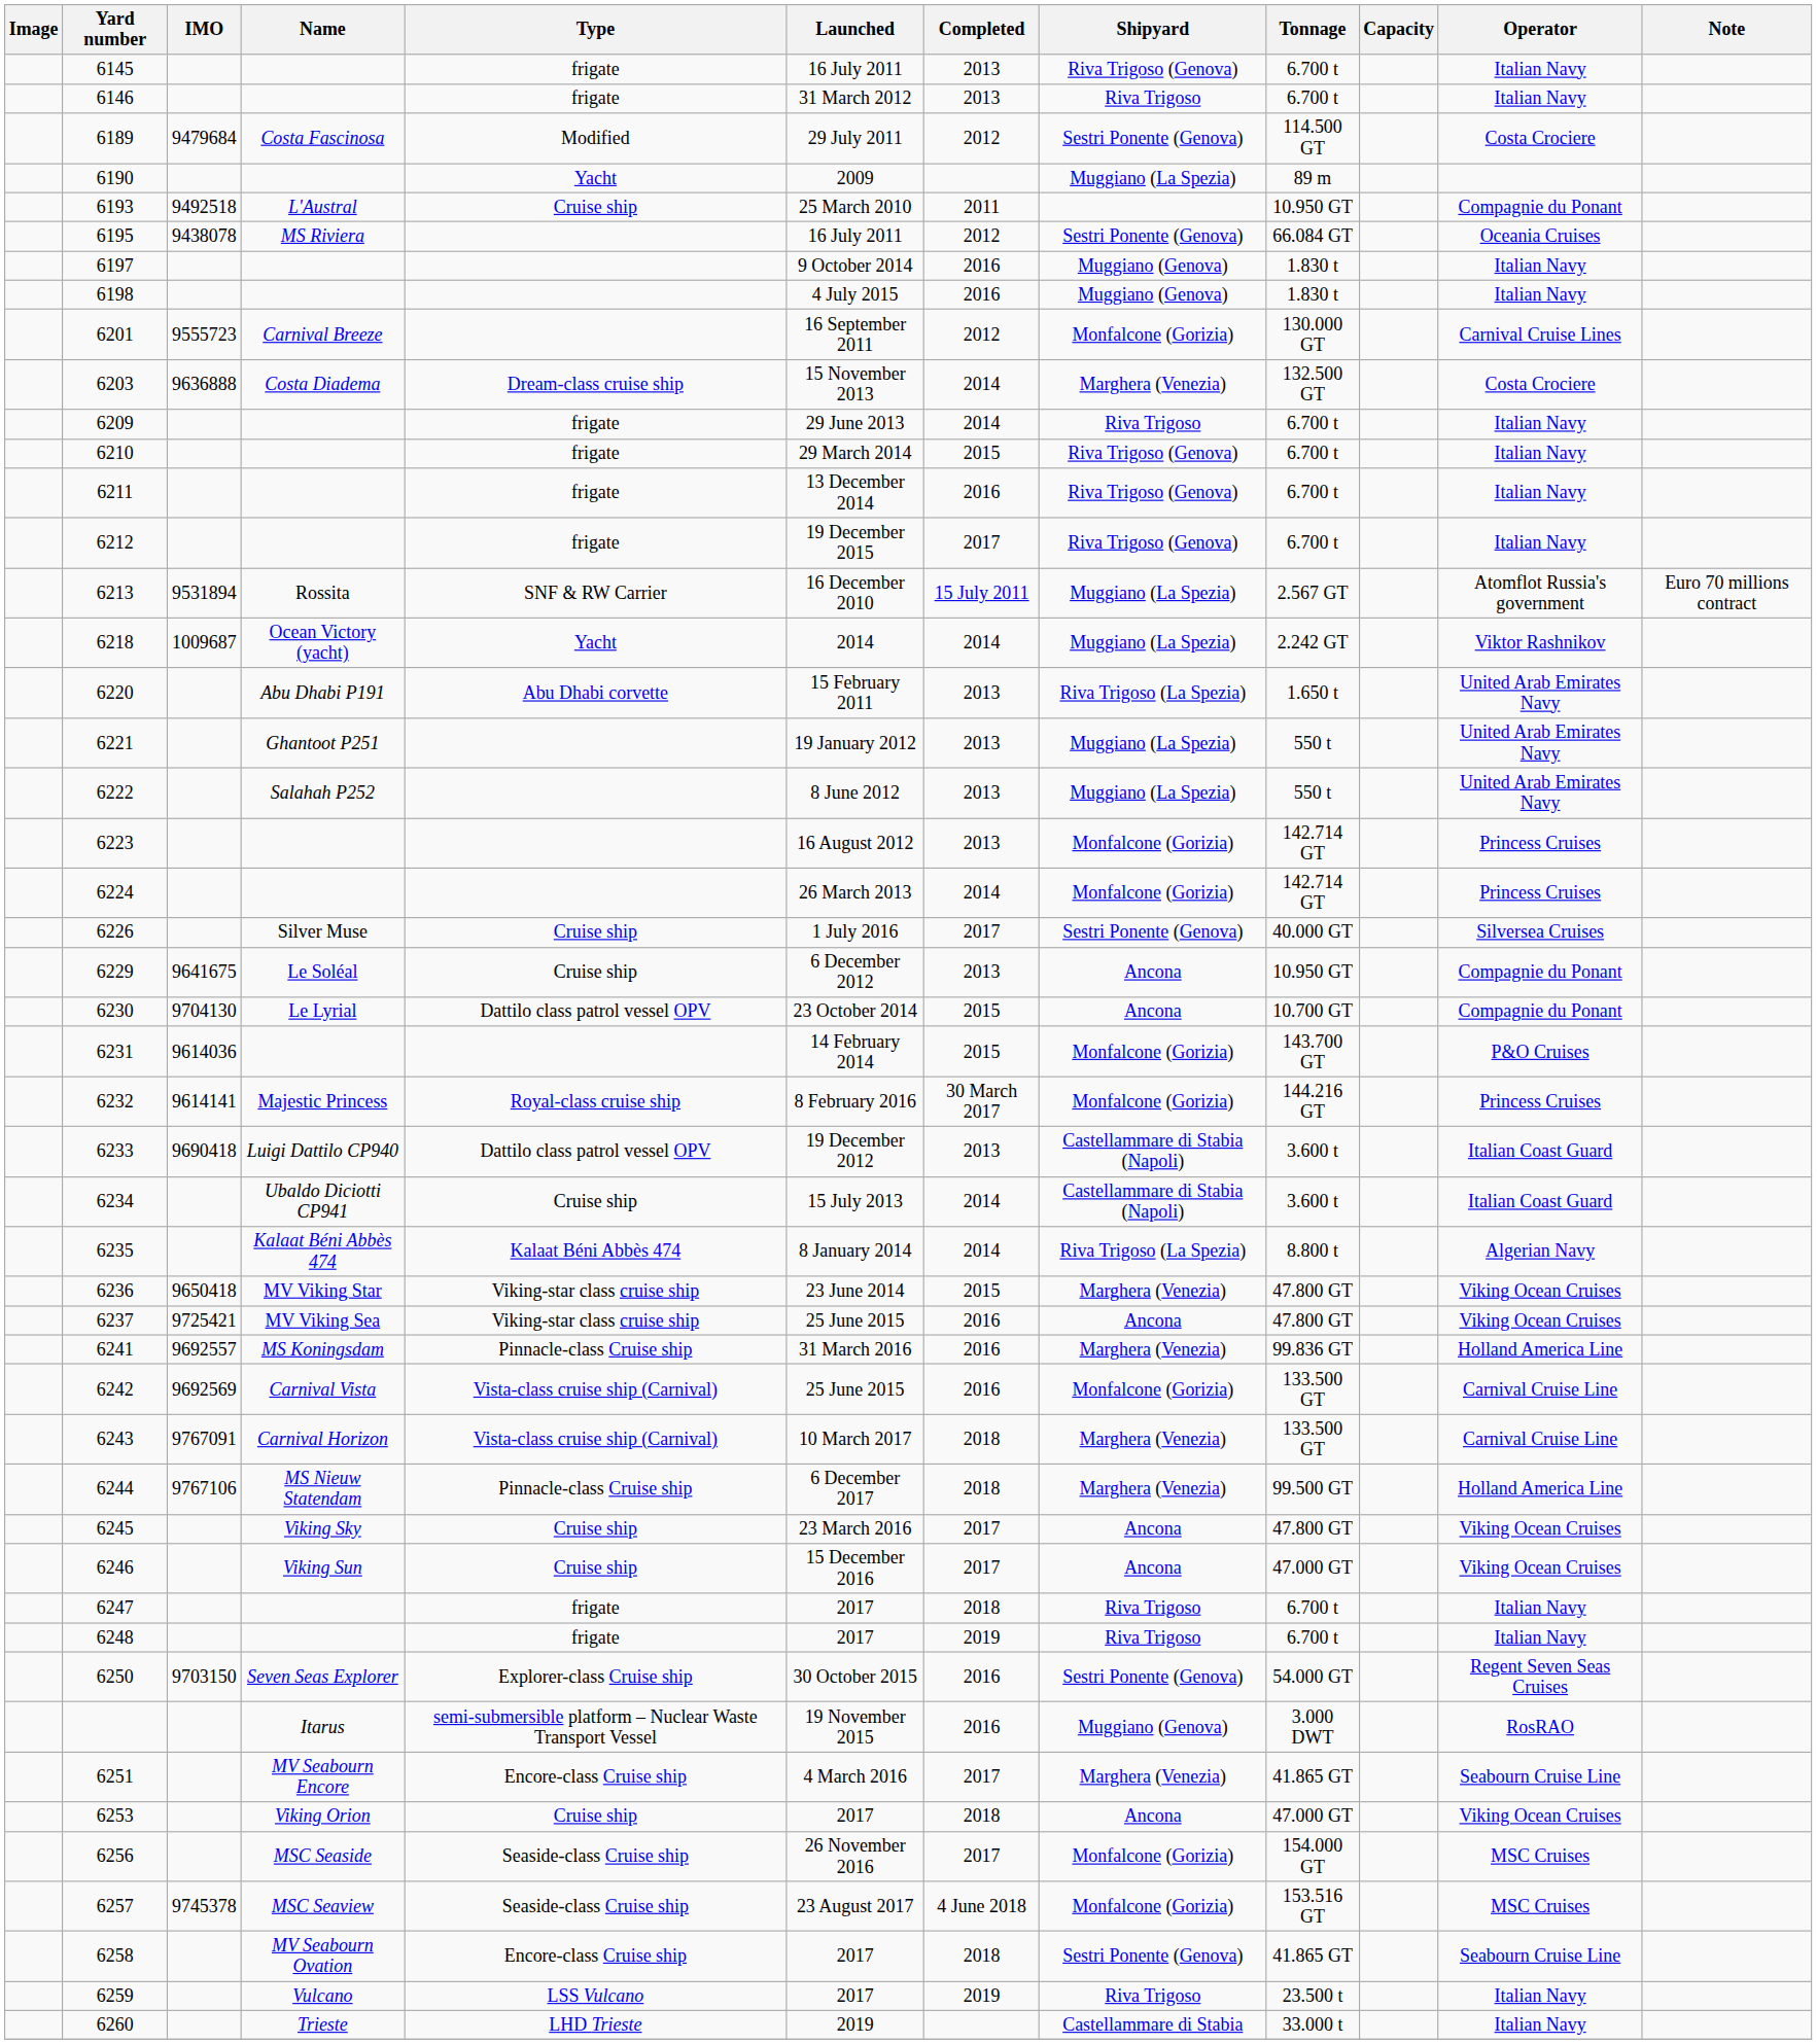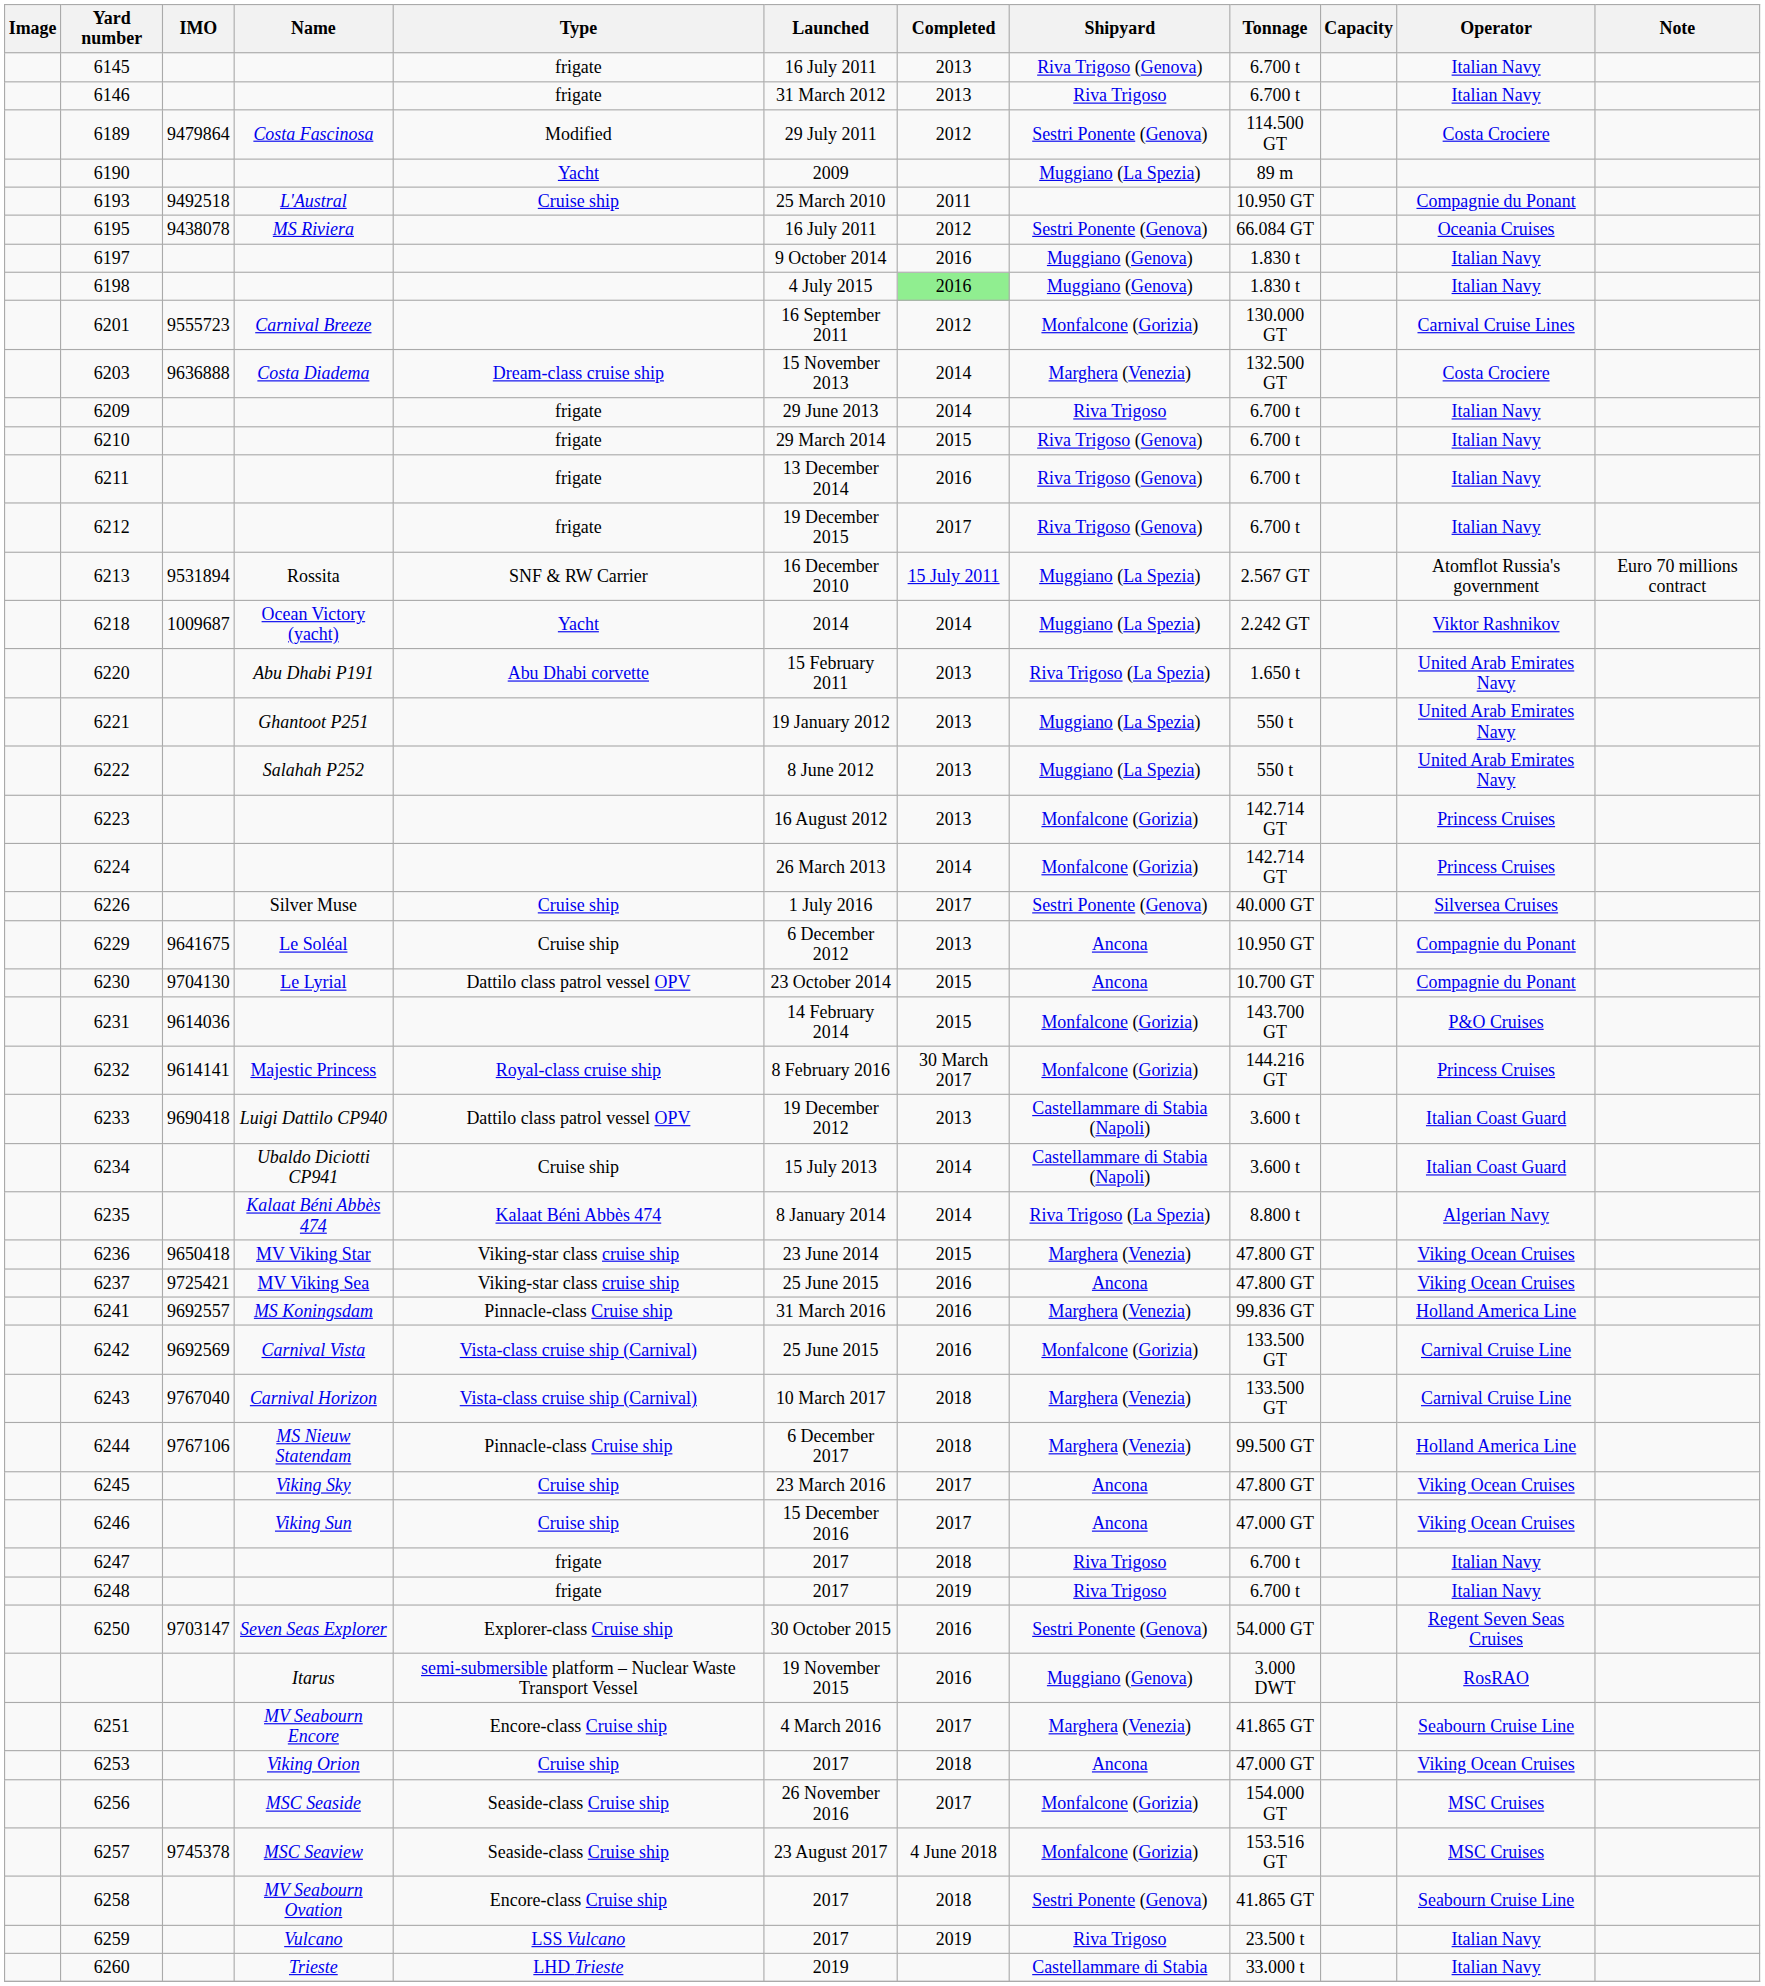6189 | IMO: 9479684 -> 9479864
6198 | Completed: no background -> lightgreen background
6243 | IMO: 9767091 -> 9767040
6250 | IMO: 9703150 -> 9703147
